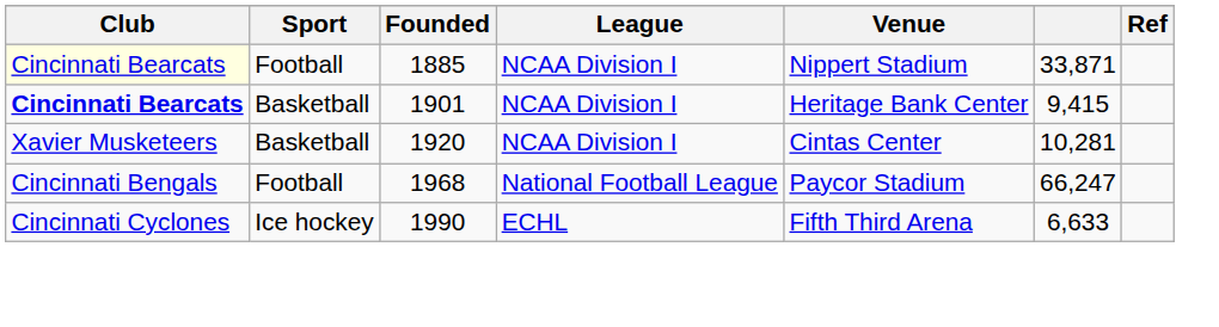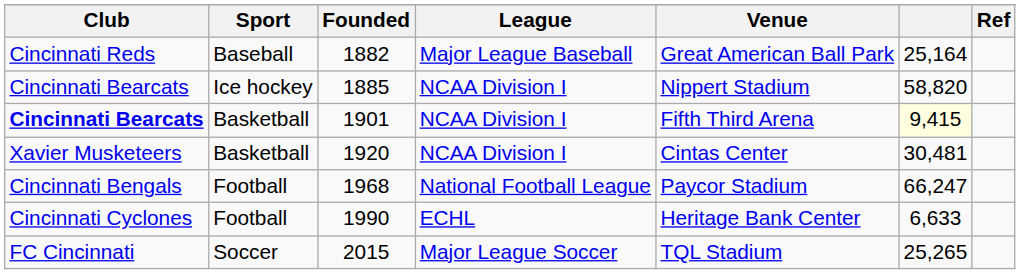+ row: Cincinnati Reds | Baseball | 1882 | Major League Baseball | Great American Ball Park | 25,164
1885 | Club: lightyellow background -> no background
1885 | Sport: Football -> Ice hockey
1885 | column 6: 33,871 -> 58,820
1901 | Venue: Heritage Bank Center -> Fifth Third Arena
1901 | column 6: no background -> lightyellow background
1920 | column 6: 10,281 -> 30,481
1990 | Sport: Ice hockey -> Football
1990 | Venue: Fifth Third Arena -> Heritage Bank Center
+ row: FC Cincinnati | Soccer | 2015 | Major League Soccer | TQL Stadium | 25,265
